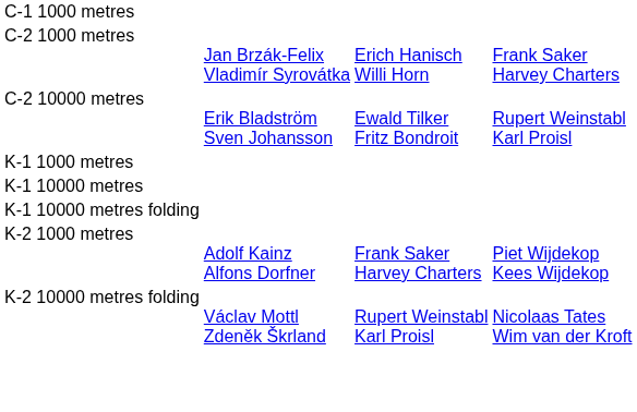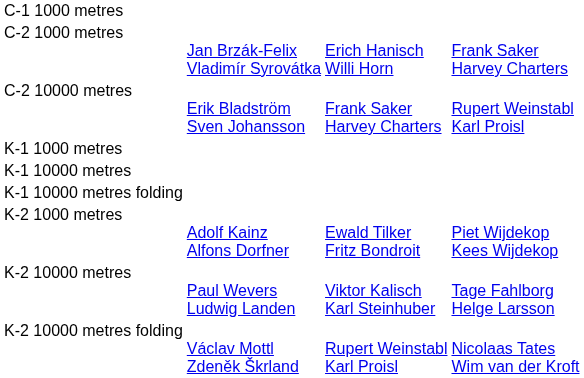C-2 10000 metres | column 3: Ewald Tilker Fritz Bondroit -> Frank Saker Harvey Charters
K-2 1000 metres | column 3: Frank Saker Harvey Charters -> Ewald Tilker Fritz Bondroit
+ row: K-2 10000 metres | Paul Wevers Ludwig Landen | Viktor Kalisch Karl Steinhuber | Tage Fahlborg Helge Larsson
